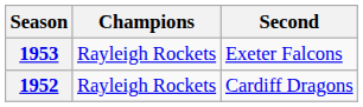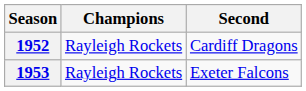rows swapped: 1952 <-> 1953
